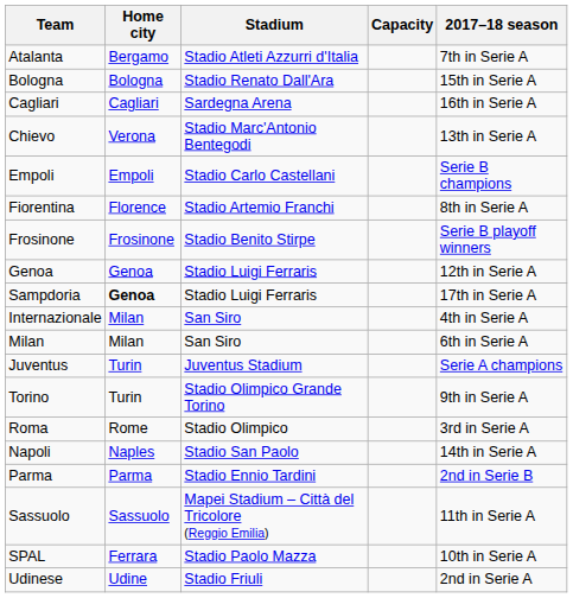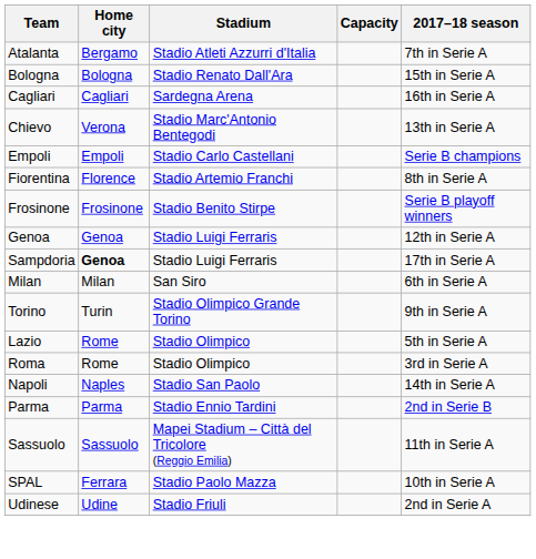- row: Internazionale | Milan | San Siro | 4th in Serie A
- row: Juventus | Turin | Juventus Stadium | Serie A champions
+ row: Lazio | Rome | Stadio Olimpico | 5th in Serie A
